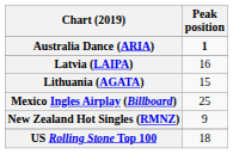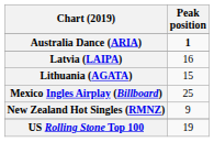US Rolling Stone Top 100 | Peak position: 18 -> 19
